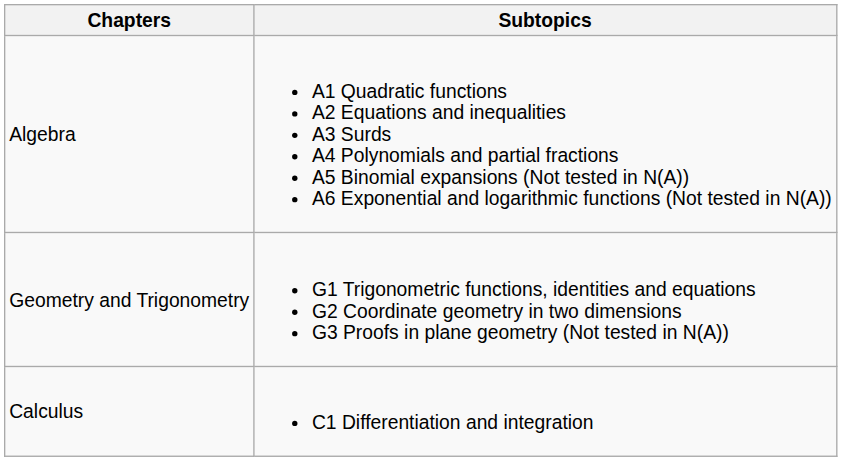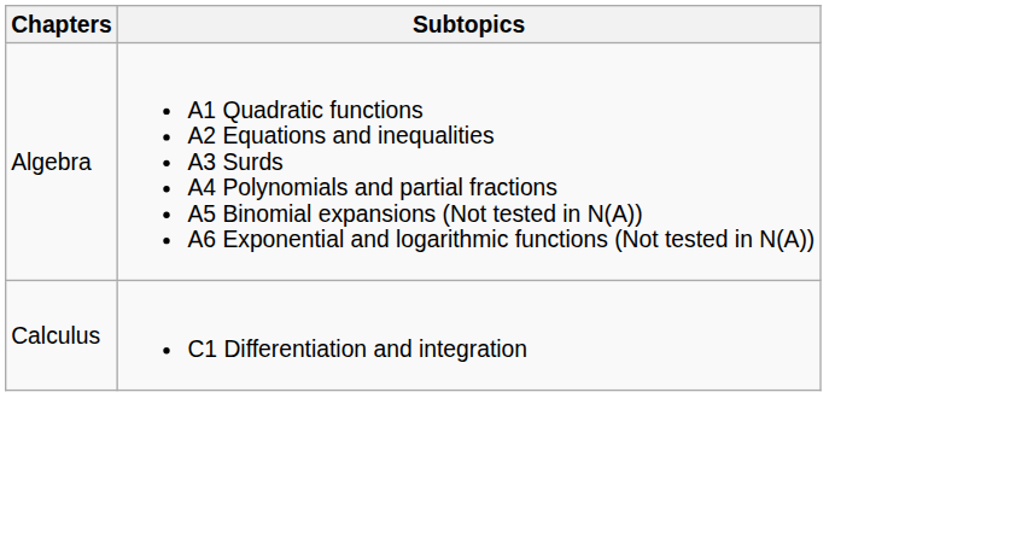- row: Geometry and Trigonometry | G1 Trigonometric functions, identities and equations G2 Coordinate geometry in two dimensions G3 Proofs in plane geometry (Not tested in N(A))
